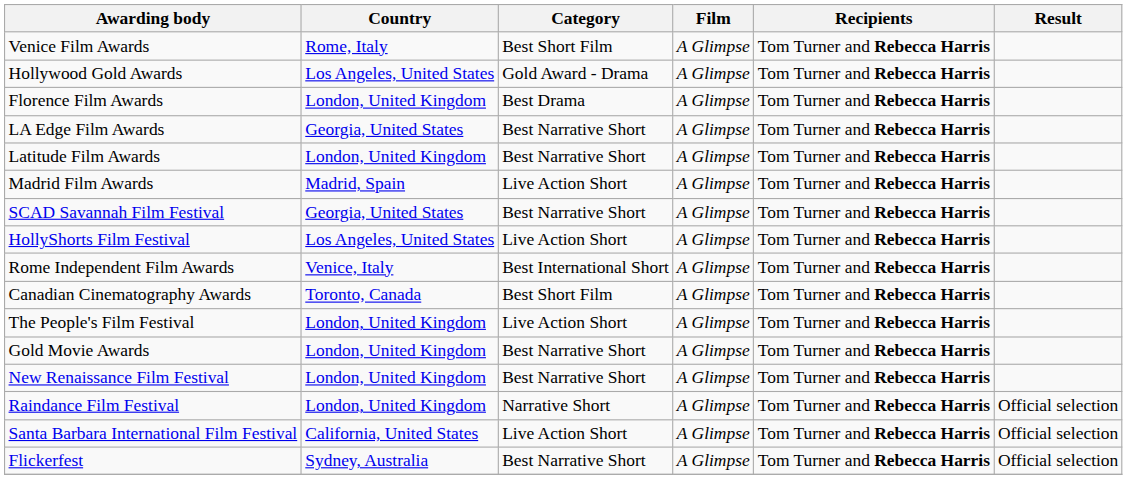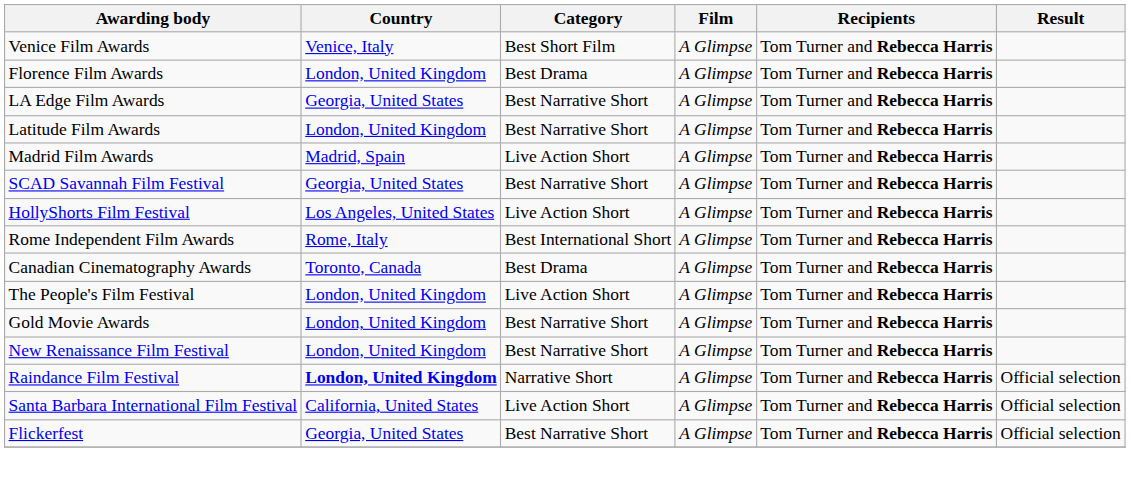Venice Film Awards | Country: Rome, Italy -> Venice, Italy
- row: Hollywood Gold Awards | Los Angeles, United States | Gold Award - Drama | A Glimpse | Tom Turner and Rebecca Harris
Rome Independent Film Awards | Country: Venice, Italy -> Rome, Italy
Canadian Cinematography Awards | Category: Best Short Film -> Best Drama
Raindance Film Festival | Country: normal -> bold
Flickerfest | Country: Sydney, Australia -> Georgia, United States
